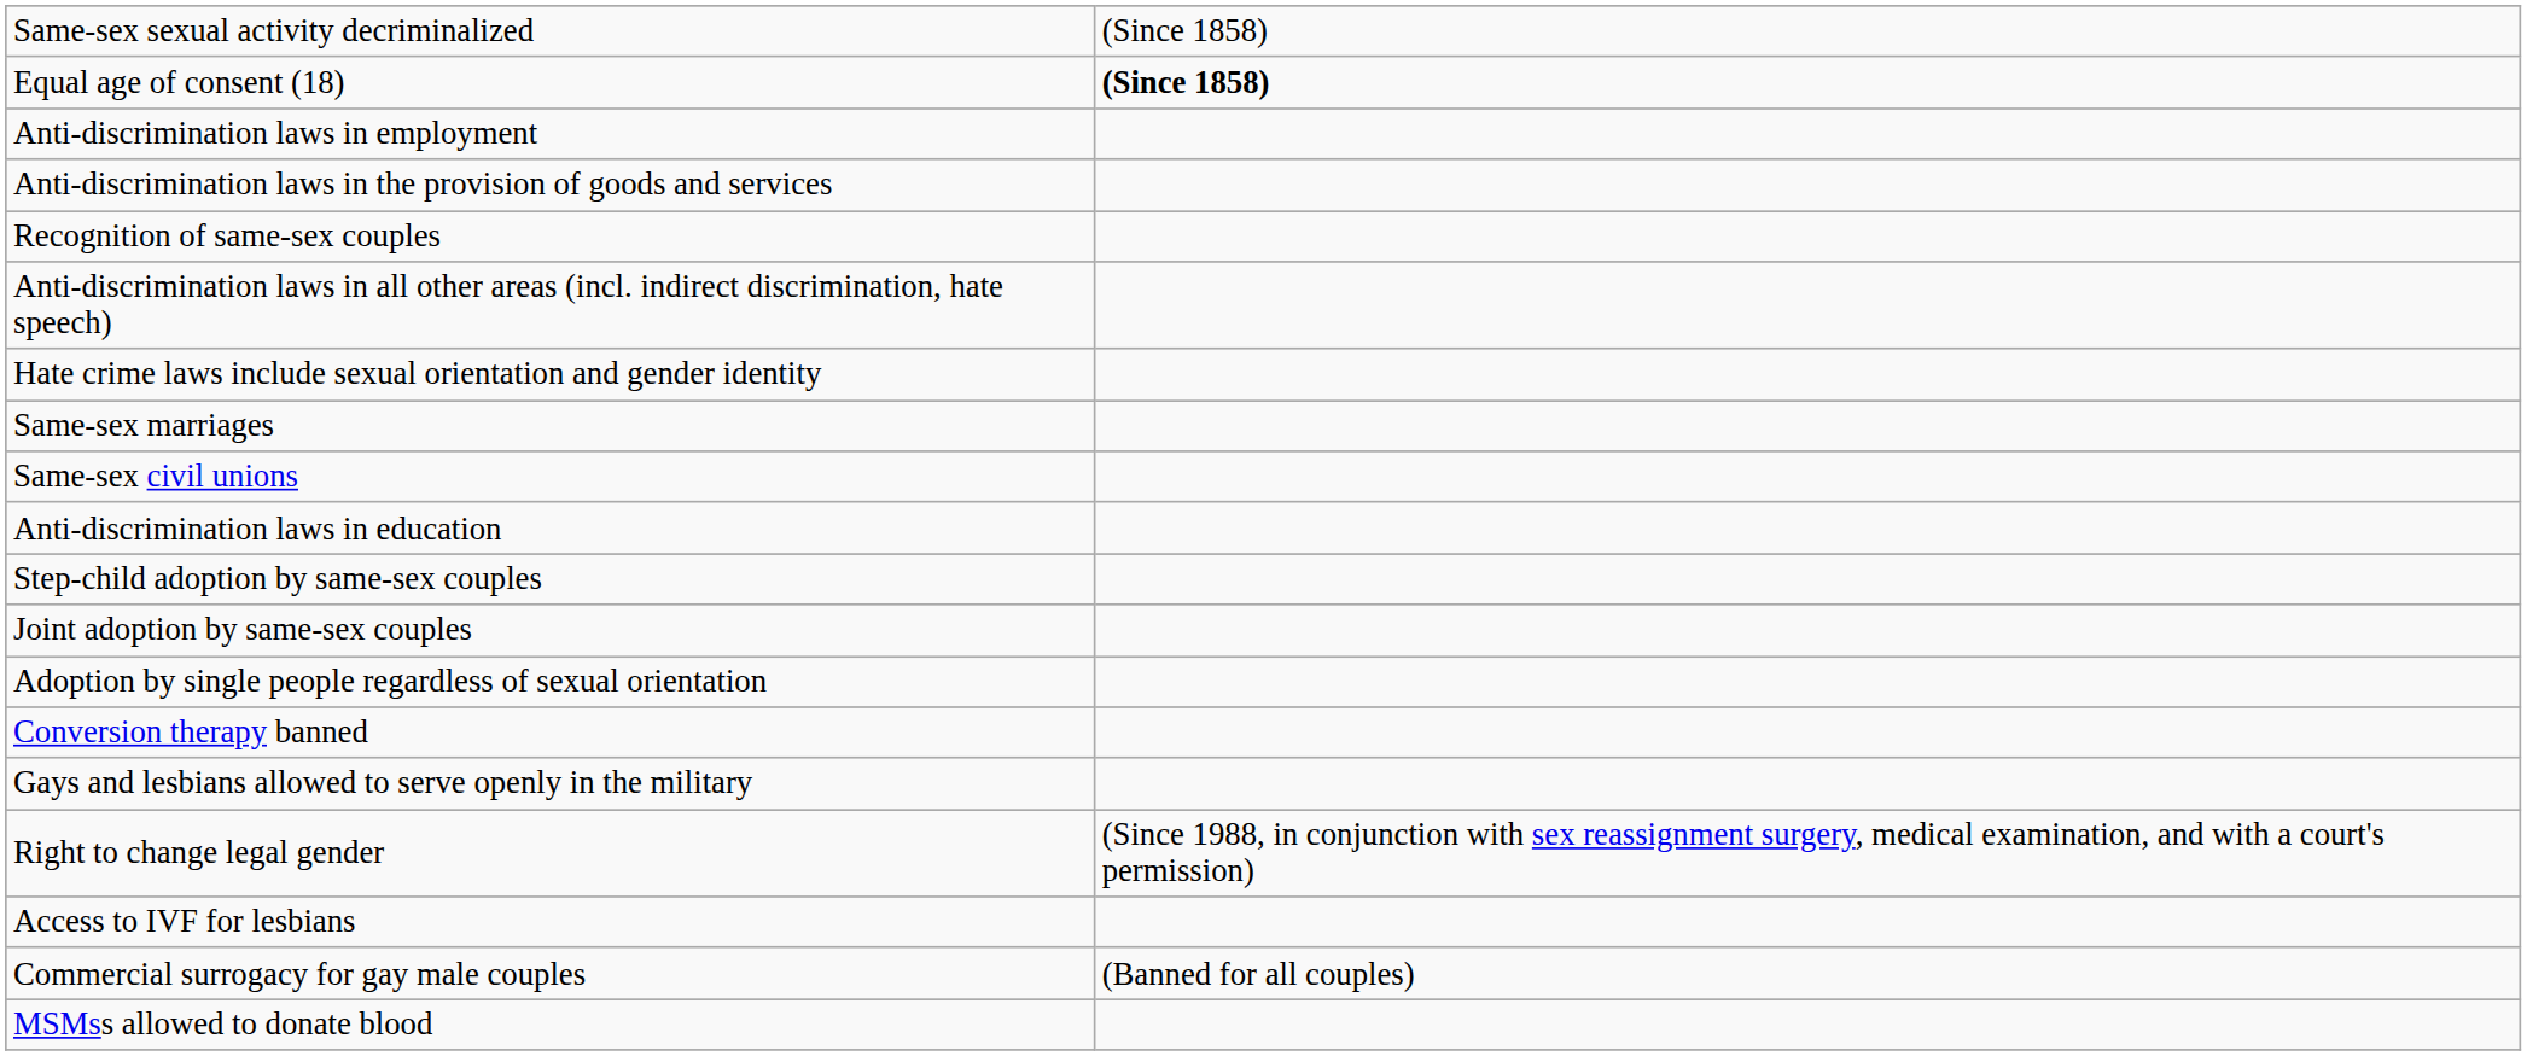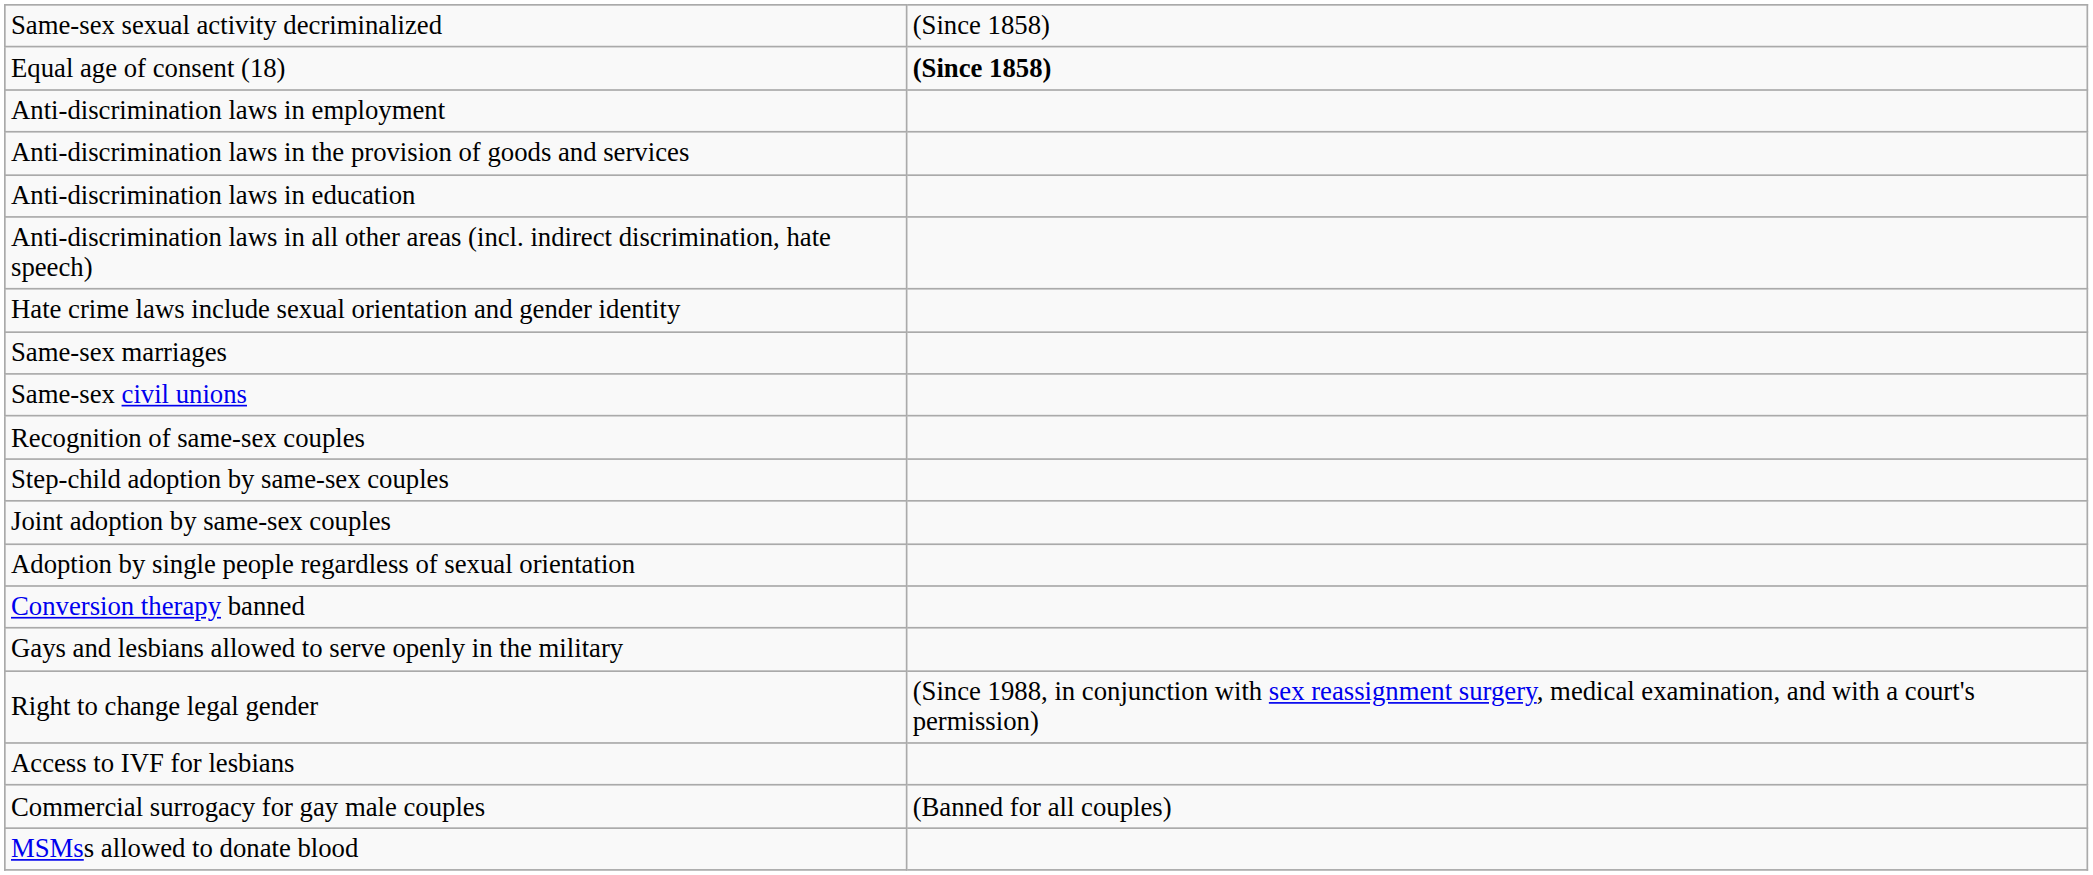rows swapped: Anti-discrimination laws in education <-> Recognition of same-sex couples
